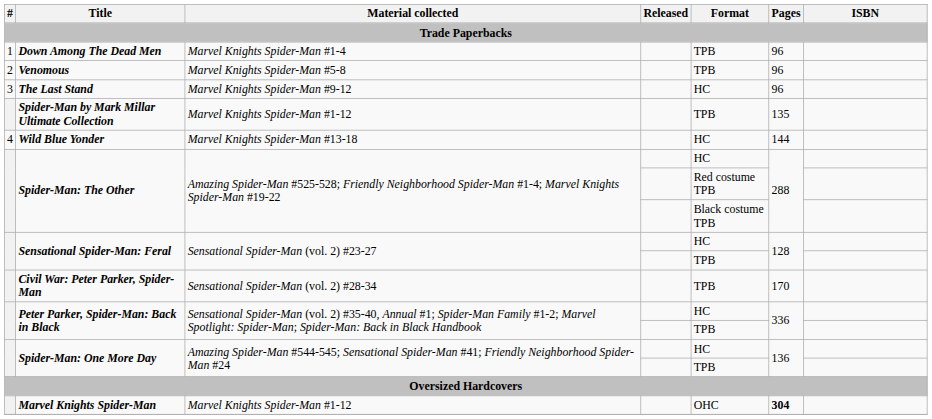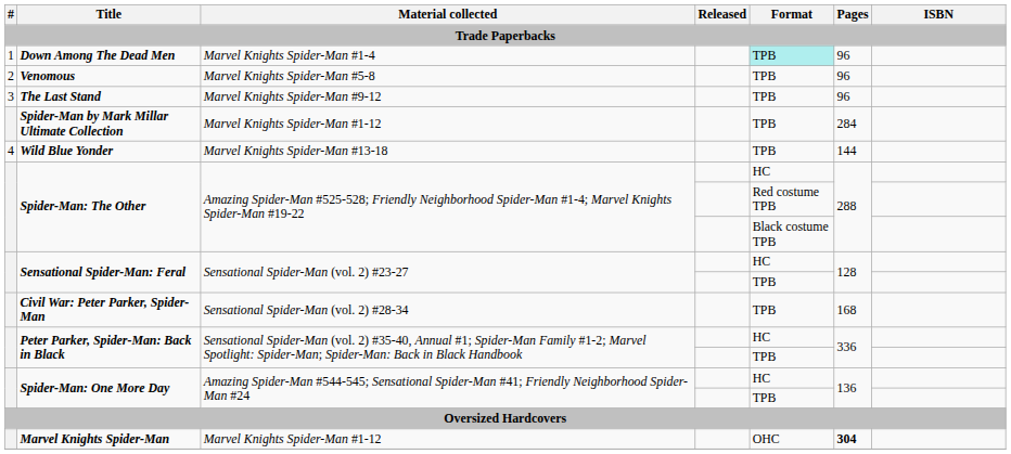Down Among The Dead Men | Format: no background -> paleturquoise background
The Last Stand | Format: HC -> TPB
Spider-Man by Mark Millar Ultimate Collection | Pages: 135 -> 284
Wild Blue Yonder | Format: HC -> TPB
Civil War: Peter Parker, Spider-Man | Pages: 170 -> 168
